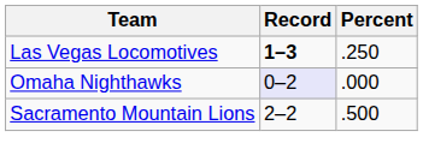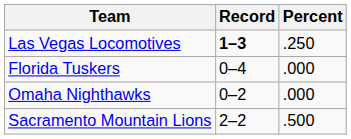+ row: Florida Tuskers | 0–4 | .000
Omaha Nighthawks | Record: lavender background -> no background
